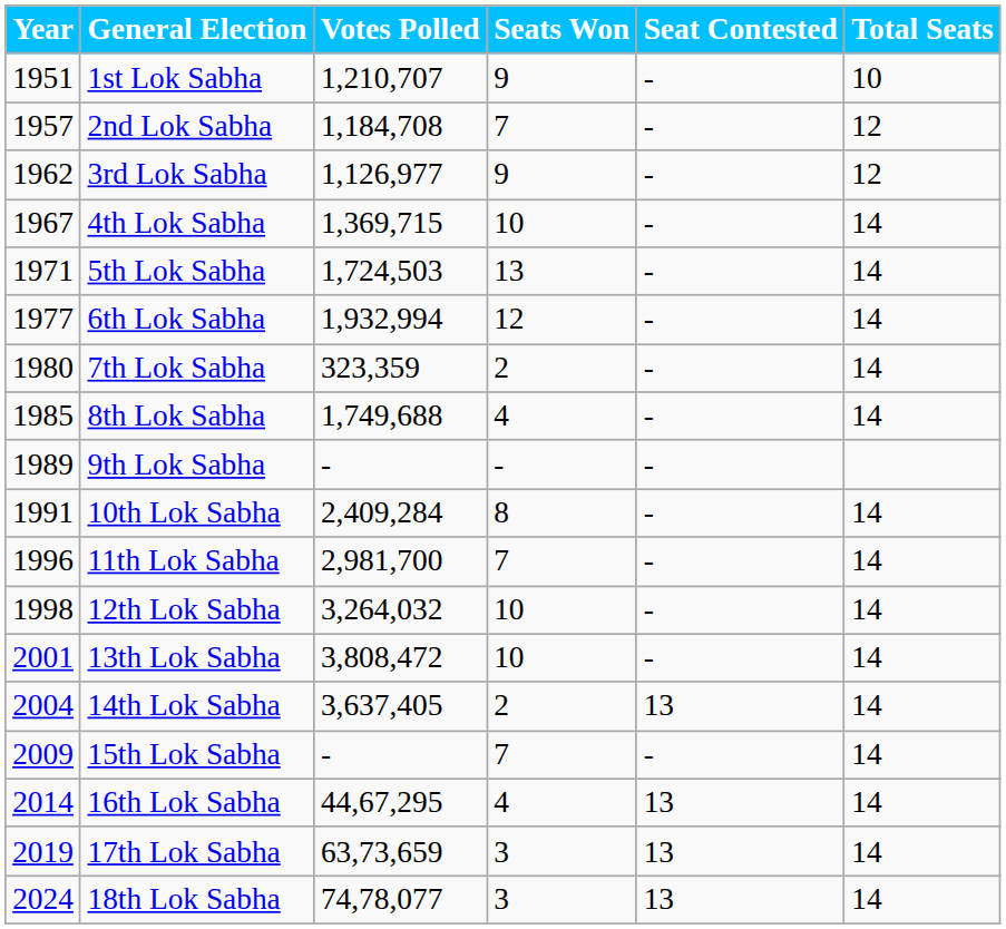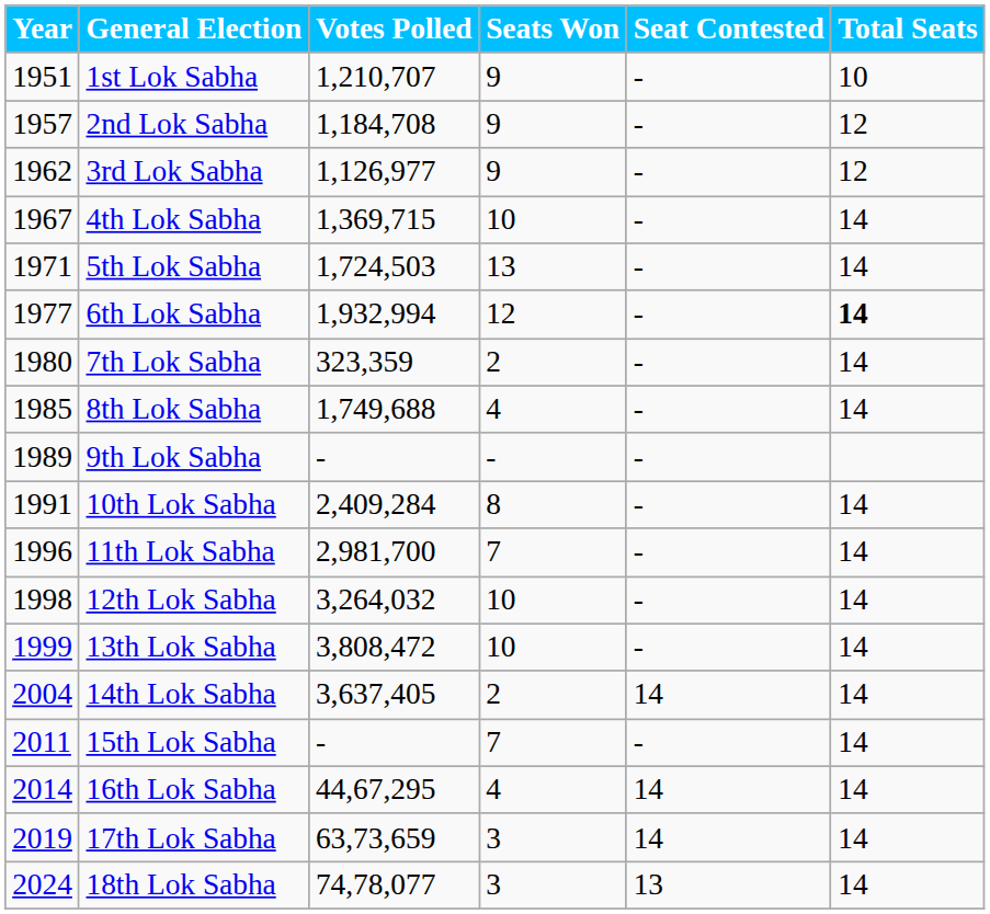2nd Lok Sabha | Seats Won: 7 -> 9
6th Lok Sabha | Total Seats: normal -> bold
13th Lok Sabha | Year: 2001 -> 1999
14th Lok Sabha | Seat Contested: 13 -> 14
15th Lok Sabha | Year: 2009 -> 2011
16th Lok Sabha | Seat Contested: 13 -> 14
17th Lok Sabha | Seat Contested: 13 -> 14
